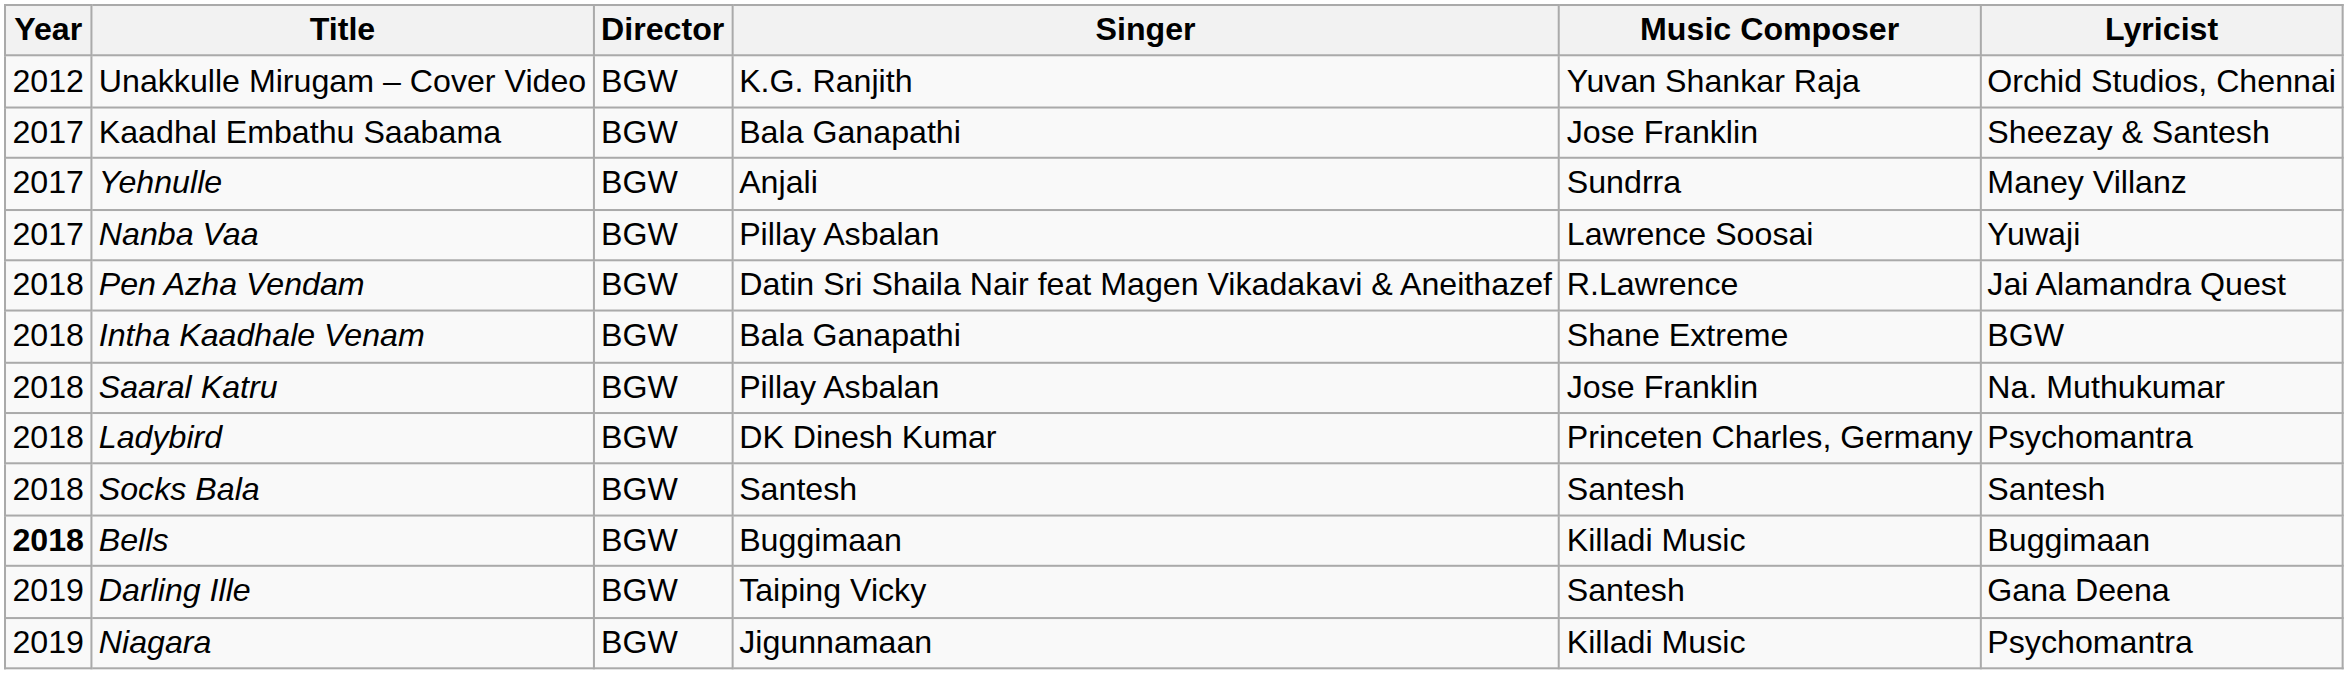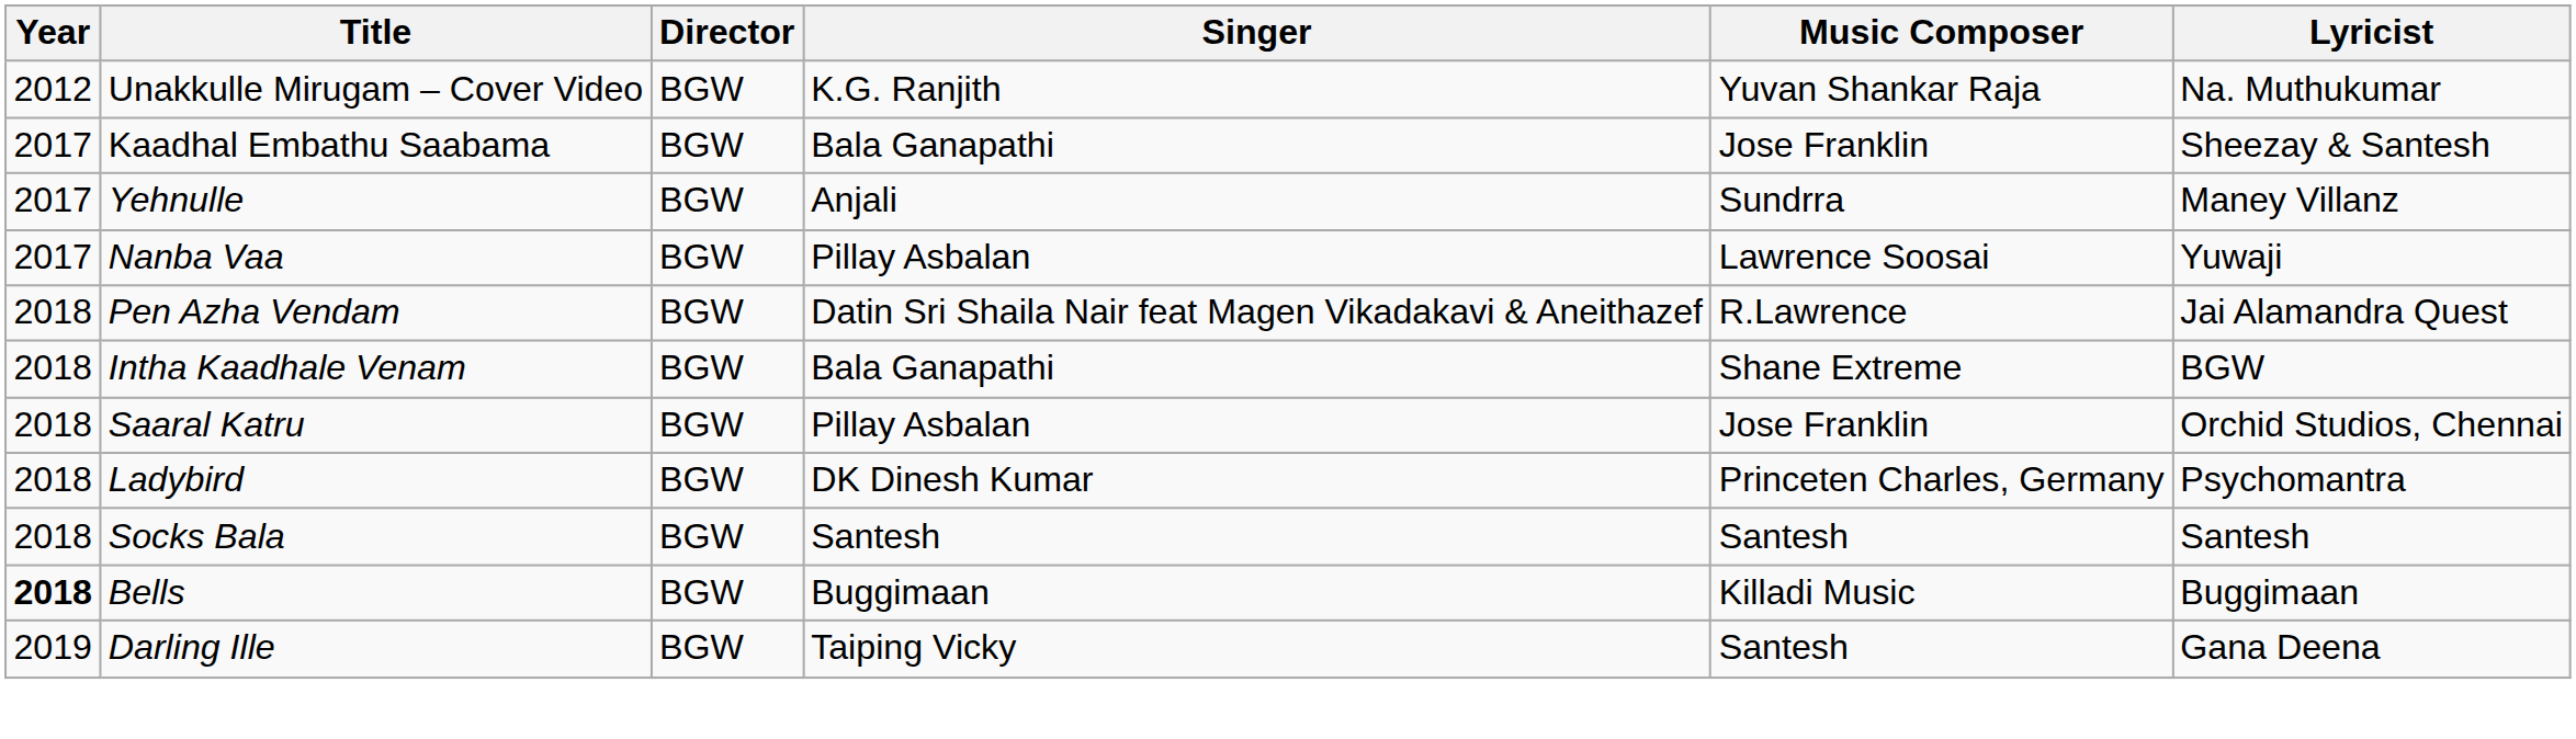Unakkulle Mirugam – Cover Video | Lyricist: Orchid Studios, Chennai -> Na. Muthukumar
Saaral Katru | Lyricist: Na. Muthukumar -> Orchid Studios, Chennai
- row: 2019 | Niagara | BGW | Jigunnamaan | Killadi Music | Psychomantra
